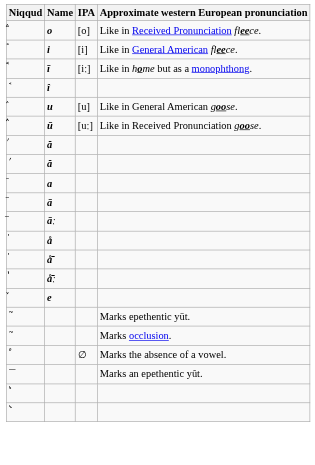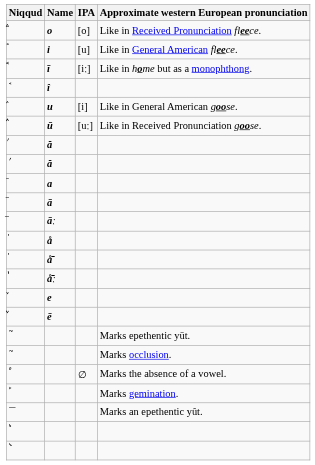ࠪ | IPA: [i] -> [u]
ࠧ | IPA: [u] -> [i]
+ row: ࠜ | ē
+ row: ࠙ | Marks gemination.
